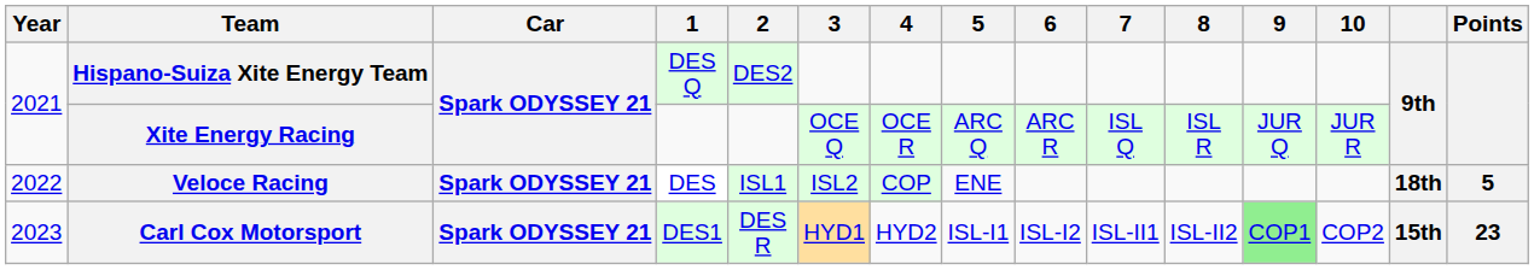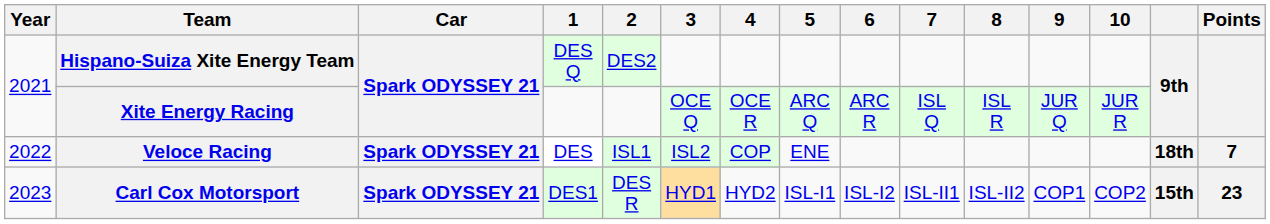Veloce Racing | Points: 5 -> 7
Carl Cox Motorsport | 9: lightgreen background -> no background
